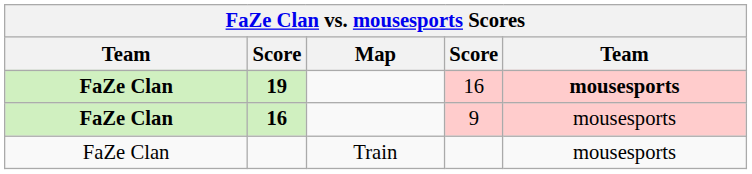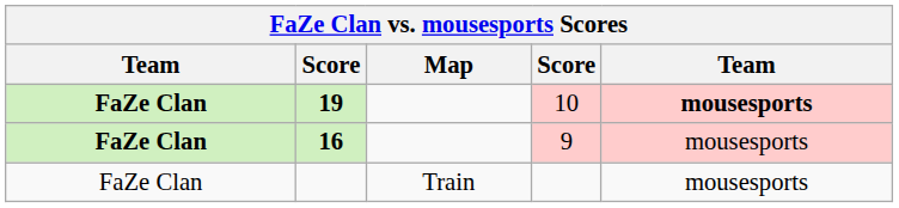19 | column 4: 16 -> 10
